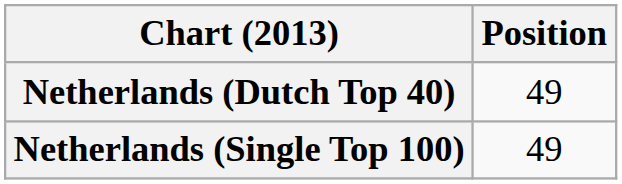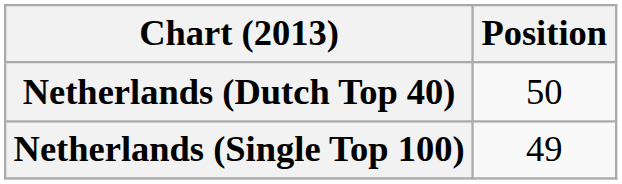Netherlands (Dutch Top 40) | Position: 49 -> 50
